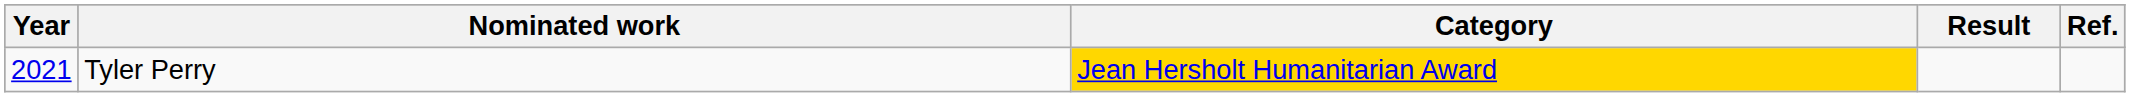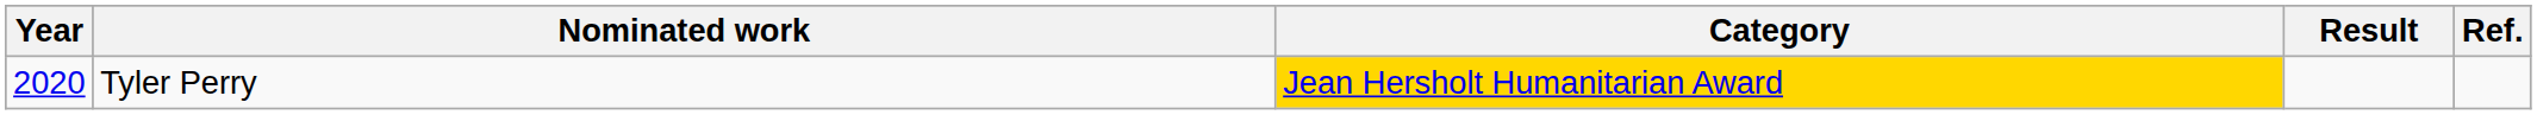Tyler Perry | Year: 2021 -> 2020
